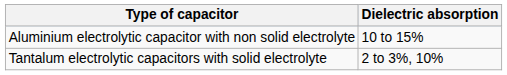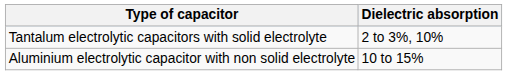rows swapped: Tantalum electrolytic capacitors with solid electrolyte <-> Aluminium electrolytic capacitor with non solid electrolyte
